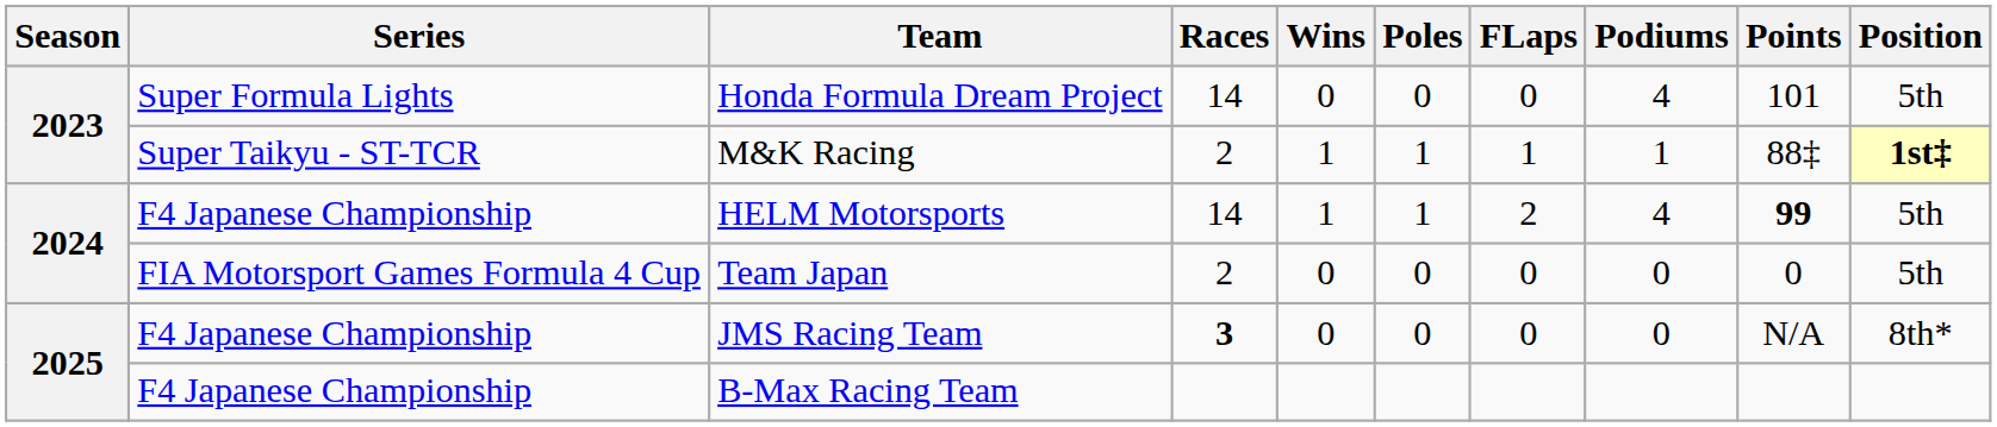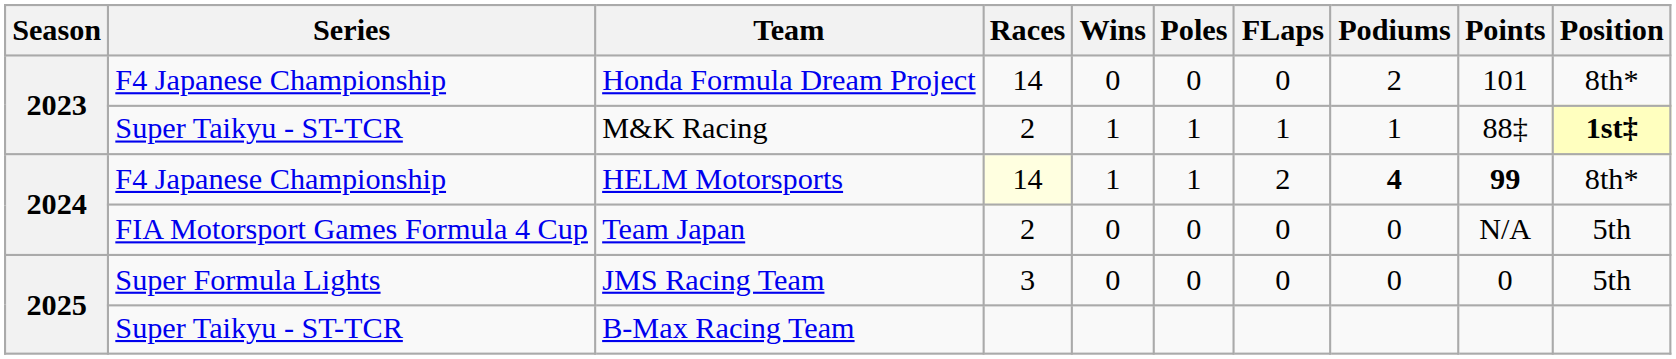Honda Formula Dream Project | Series: Super Formula Lights -> F4 Japanese Championship
Honda Formula Dream Project | Podiums: 4 -> 2
Honda Formula Dream Project | Position: 5th -> 8th*
HELM Motorsports | Races: no background -> lightyellow background
HELM Motorsports | Podiums: normal -> bold
HELM Motorsports | Position: 5th -> 8th*
Team Japan | Points: 0 -> N/A
JMS Racing Team | Series: F4 Japanese Championship -> Super Formula Lights
JMS Racing Team | Races: bold -> normal
JMS Racing Team | Points: N/A -> 0
JMS Racing Team | Position: 8th* -> 5th
B-Max Racing Team | Series: F4 Japanese Championship -> Super Taikyu - ST-TCR
